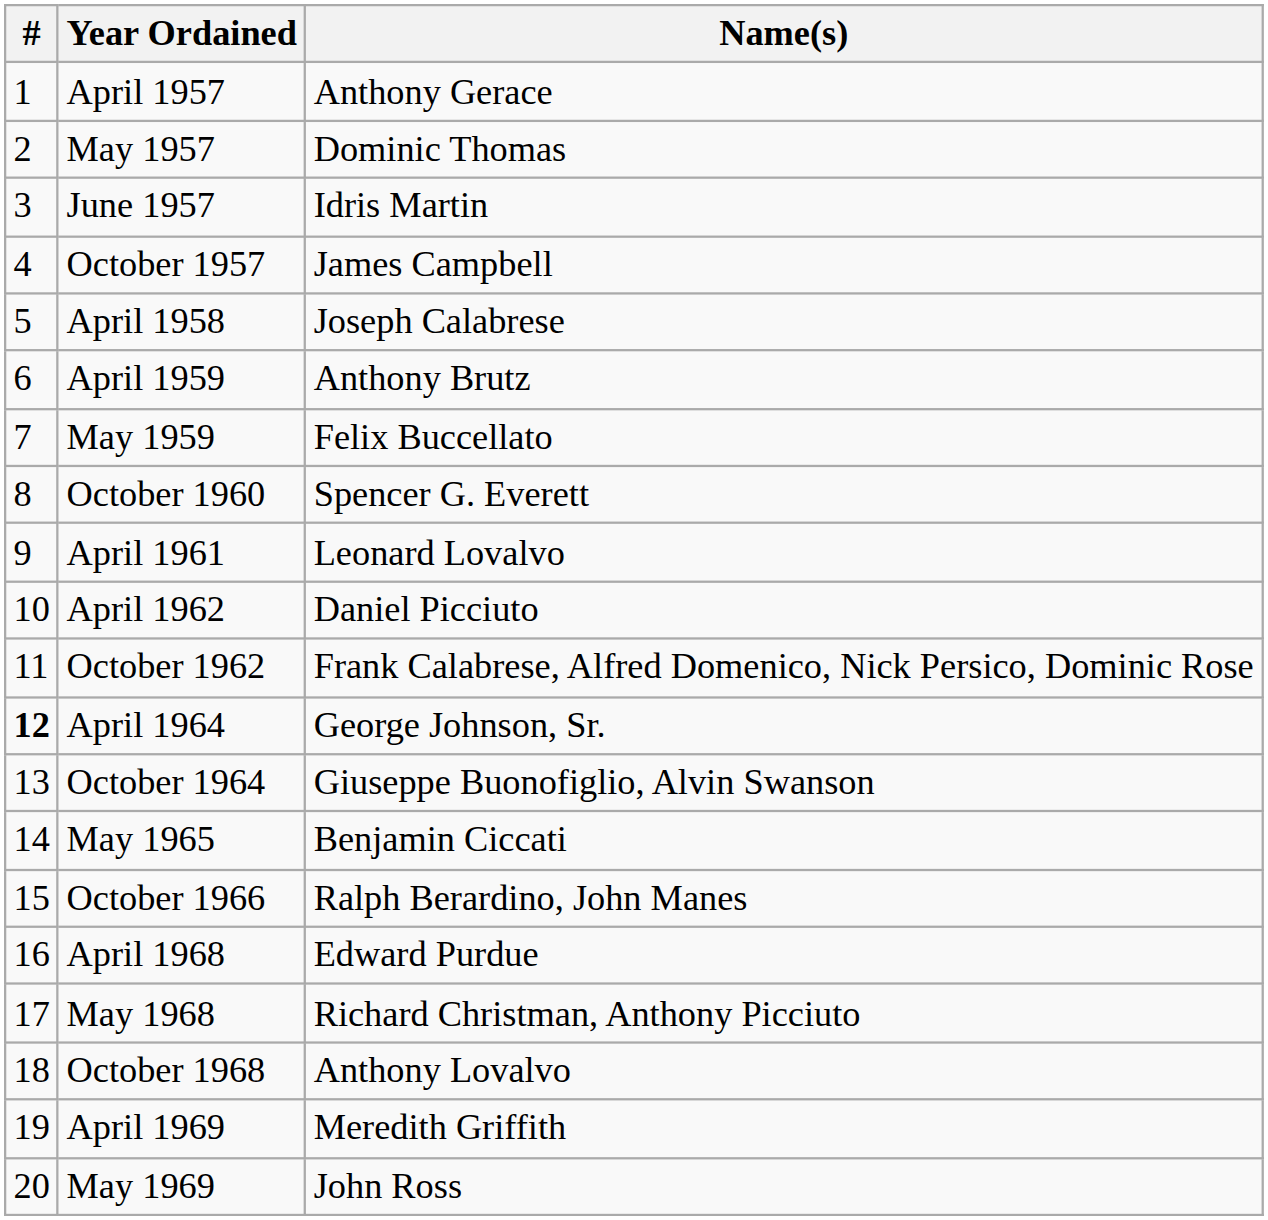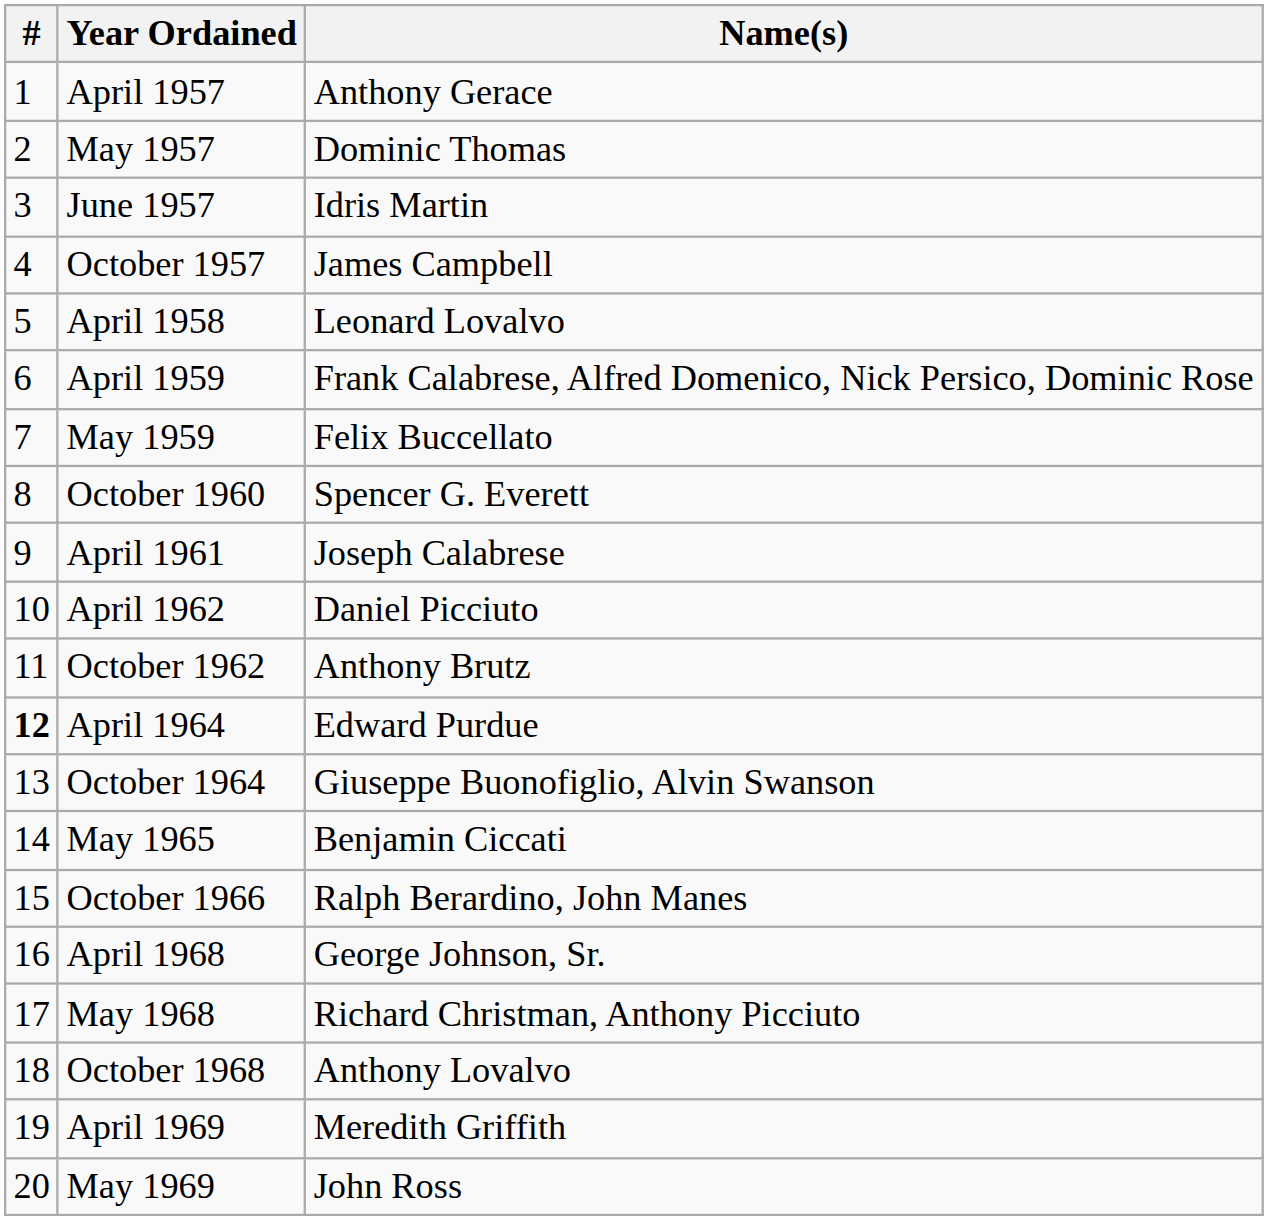April 1958 | Name(s): Joseph Calabrese -> Leonard Lovalvo
April 1959 | Name(s): Anthony Brutz -> Frank Calabrese, Alfred Domenico, Nick Persico, Dominic Rose
April 1961 | Name(s): Leonard Lovalvo -> Joseph Calabrese
October 1962 | Name(s): Frank Calabrese, Alfred Domenico, Nick Persico, Dominic Rose -> Anthony Brutz
April 1964 | Name(s): George Johnson, Sr. -> Edward Purdue
April 1968 | Name(s): Edward Purdue -> George Johnson, Sr.
